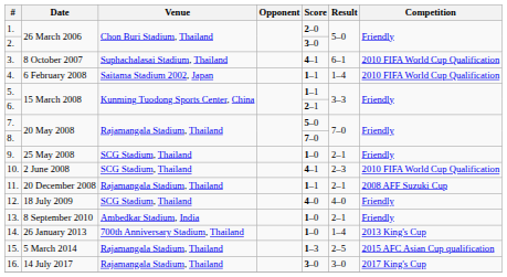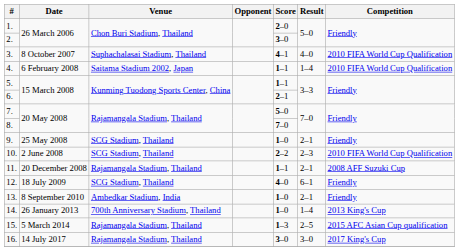3. | Result: 6–1 -> 4–0
10. | Score: 4–1 -> 2–2
12. | Result: 4–0 -> 6–1
